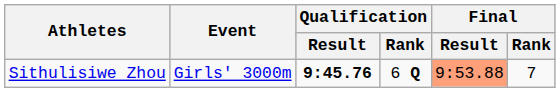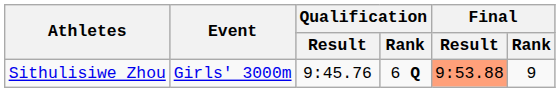Sithulisiwe Zhou | Qualification / Result: bold -> normal
Sithulisiwe Zhou | Final / Rank: 7 -> 9
